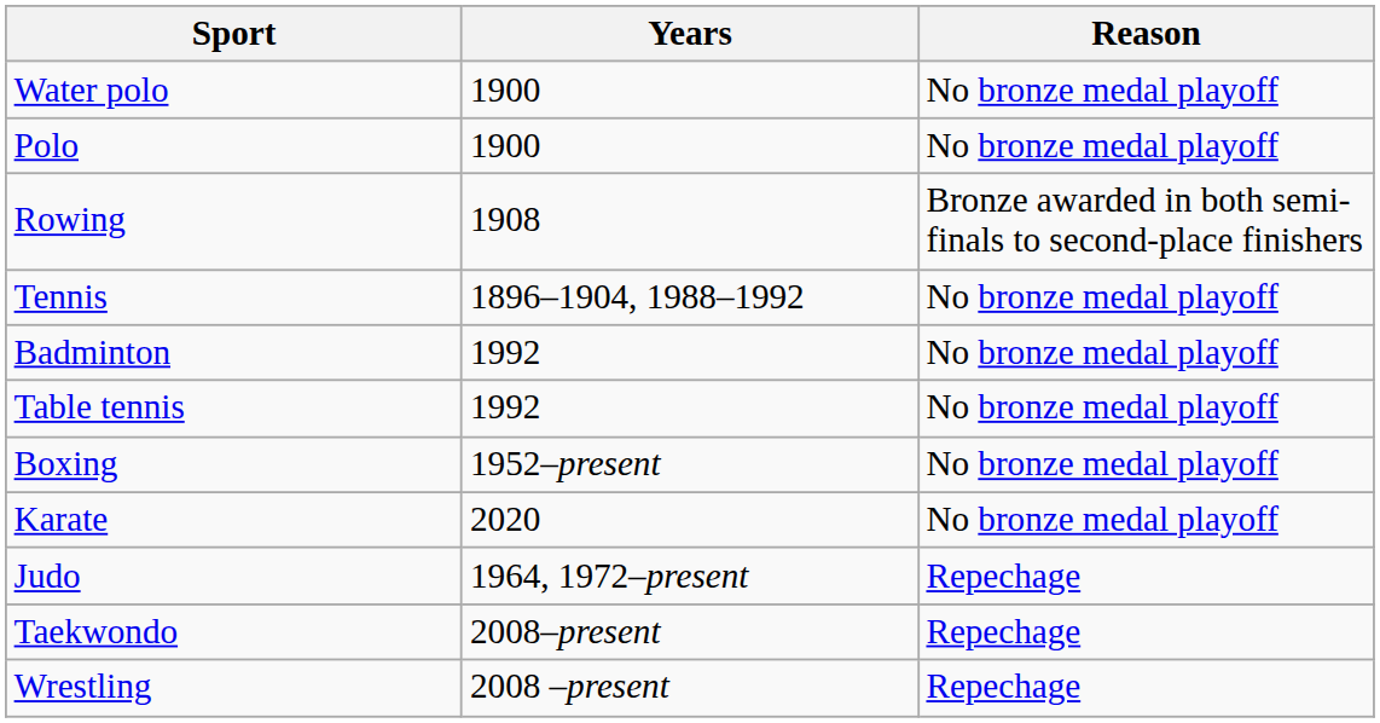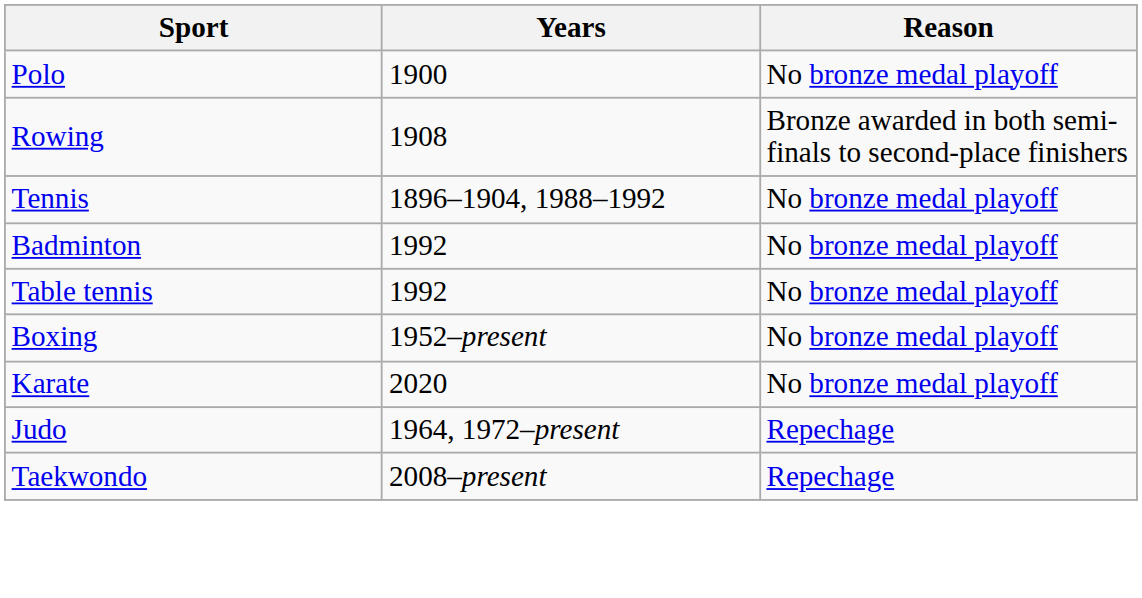- row: Water polo | 1900 | No bronze medal playoff
- row: Wrestling | 2008 –present | Repechage
